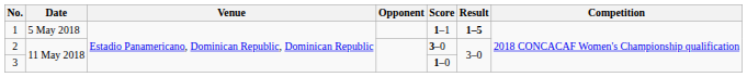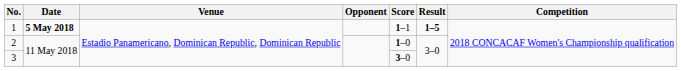1 | Date: normal -> bold
2 | Score: 3–0 -> 1–0
3 | Score: 1–0 -> 3–0
